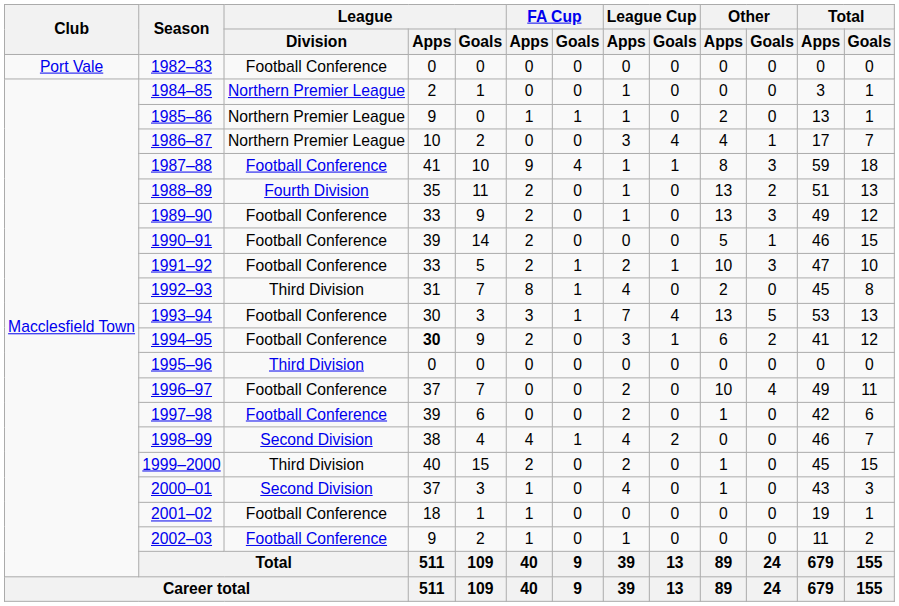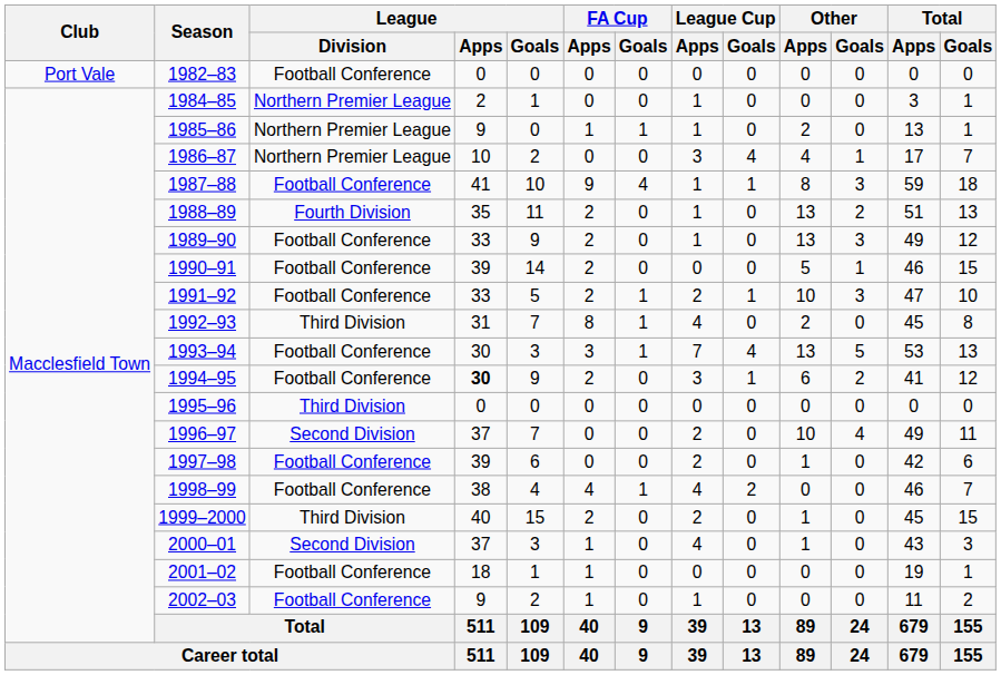1996–97 | League / Division: Football Conference -> Second Division
1998–99 | League / Division: Second Division -> Football Conference
